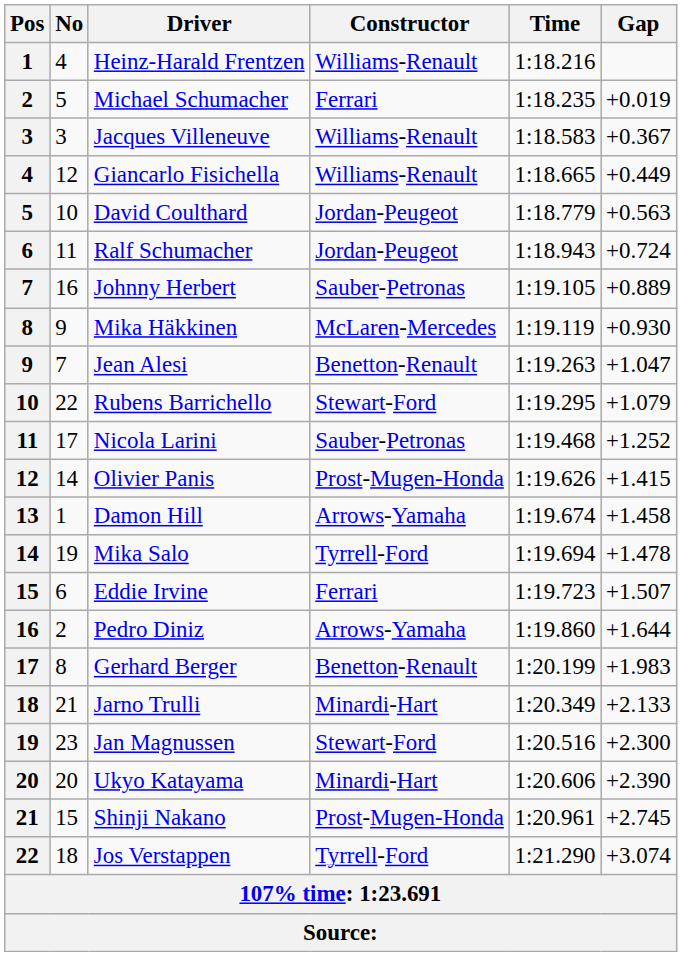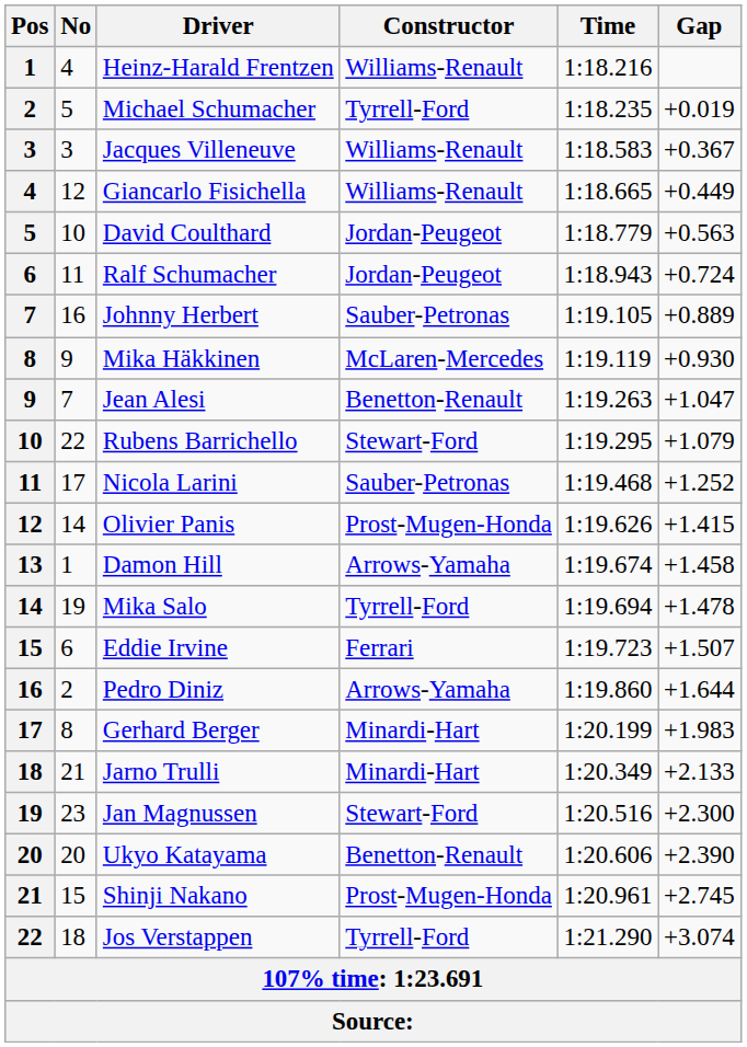Michael Schumacher | Constructor: Ferrari -> Tyrrell-Ford
Gerhard Berger | Constructor: Benetton-Renault -> Minardi-Hart
Ukyo Katayama | Constructor: Minardi-Hart -> Benetton-Renault
